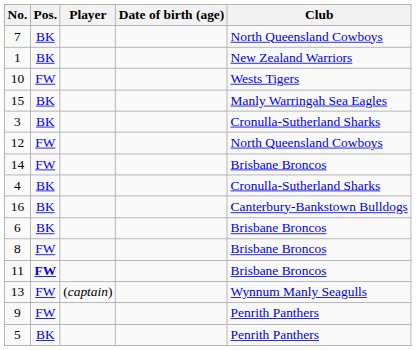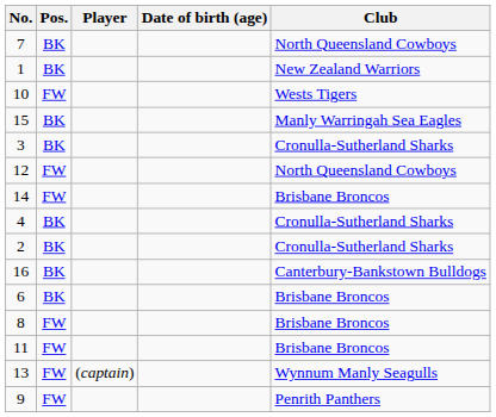+ row: 2 | BK | Cronulla-Sutherland Sharks
11 | Pos.: bold -> normal
- row: 5 | BK | Penrith Panthers
